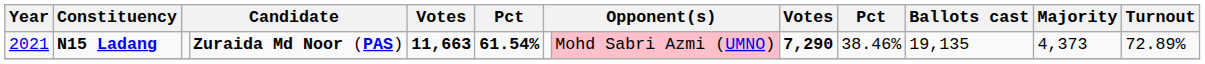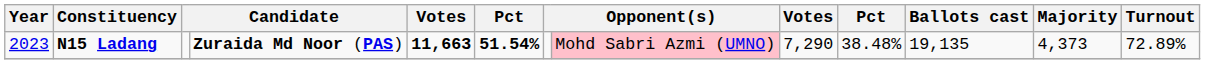N15 Ladang | Year: 2021 -> 2023
N15 Ladang | column 6: 61.54% -> 51.54%
N15 Ladang | column 9: bold -> normal
N15 Ladang | column 10: 38.46% -> 38.48%
